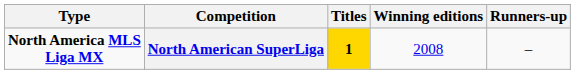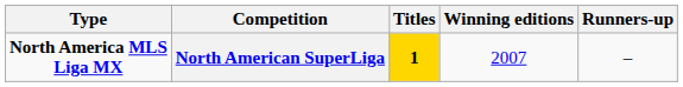North American SuperLiga | Winning editions: 2008 -> 2007
